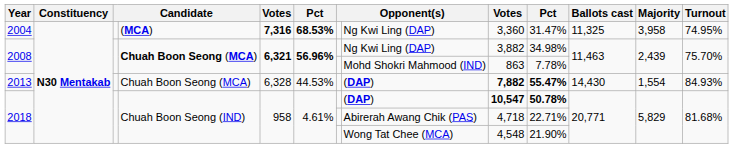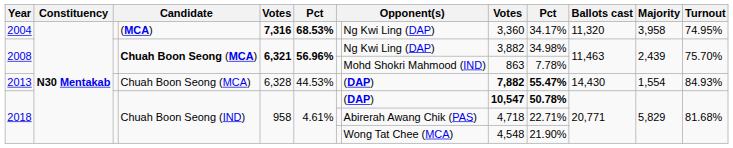2004 | column 10: 31.47% -> 34.17%
2004 | Ballots cast: 11,325 -> 11,320
